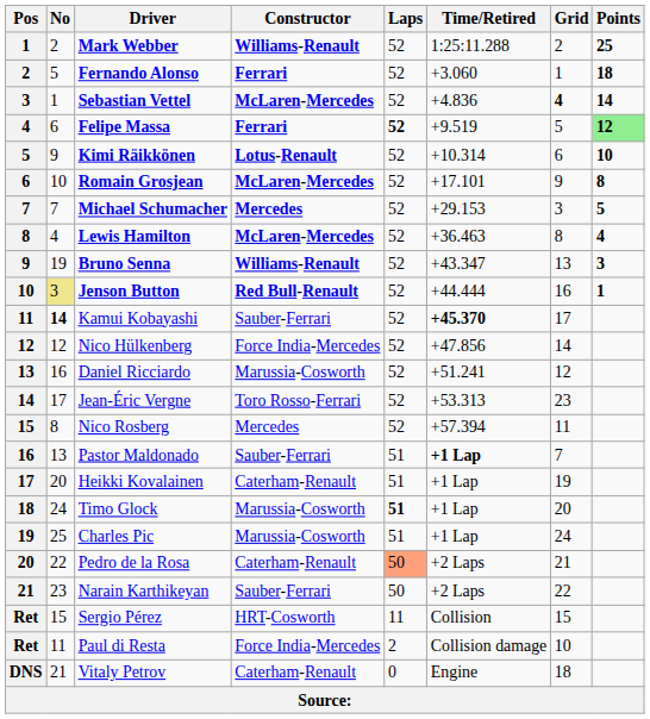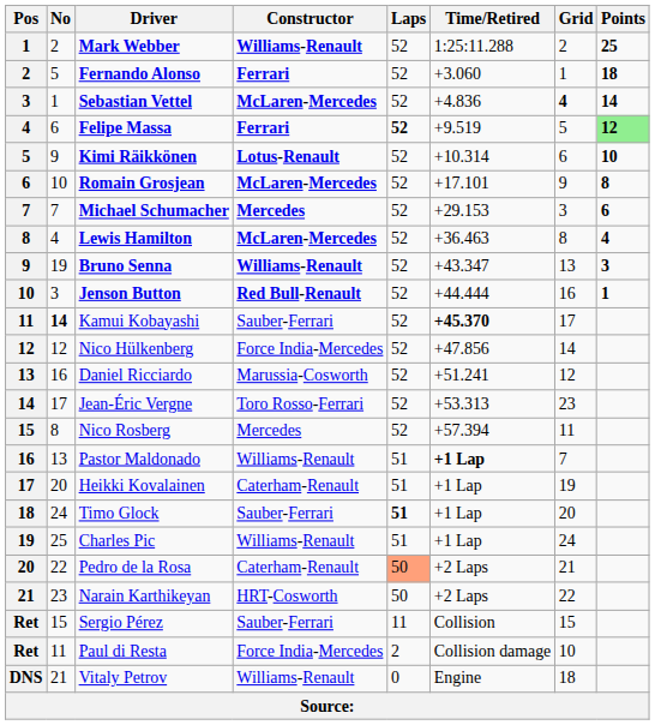Michael Schumacher | Points: 5 -> 6
Jenson Button | No: khaki background -> no background
Pastor Maldonado | Constructor: Sauber-Ferrari -> Williams-Renault
Timo Glock | Constructor: Marussia-Cosworth -> Sauber-Ferrari
Charles Pic | Constructor: Marussia-Cosworth -> Williams-Renault
Narain Karthikeyan | Constructor: Sauber-Ferrari -> HRT-Cosworth
Sergio Pérez | Constructor: HRT-Cosworth -> Sauber-Ferrari
Vitaly Petrov | Constructor: Caterham-Renault -> Williams-Renault
